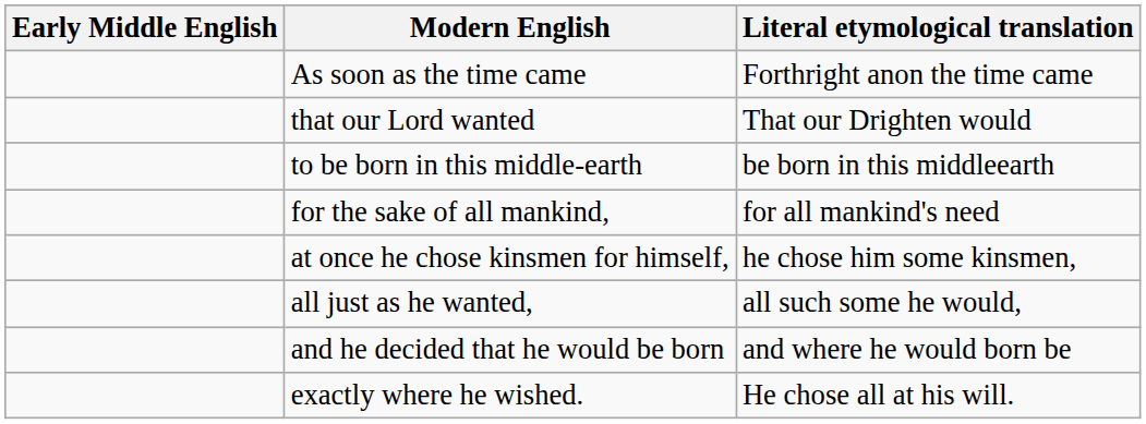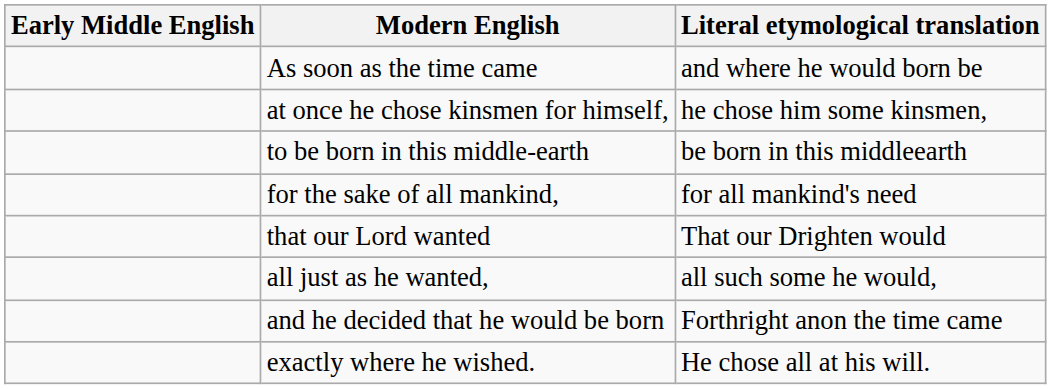As soon as the time came | Literal etymological translation: Forthright anon the time came -> and where he would born be
rows swapped: that our Lord wanted <-> at once he chose kinsmen for himself,
and he decided that he would be born | Literal etymological translation: and where he would born be -> Forthright anon the time came
